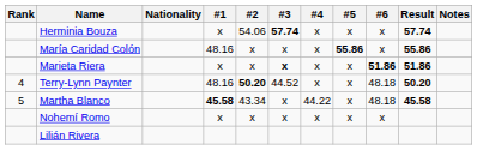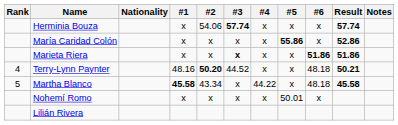María Caridad Colón | #1: 48.16 -> x
María Caridad Colón | Result: 55.86 -> 52.86
Terry-Lynn Paynter | Result: 50.20 -> 50.21
Nohemí Romo | #5: x -> 50.01
